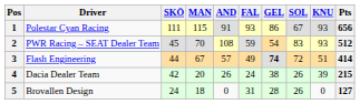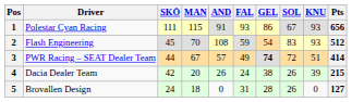2 | Driver: PWR Racing – SEAT Dealer Team -> Flash Engineering
3 | Driver: Flash Engineering -> PWR Racing – SEAT Dealer Team
